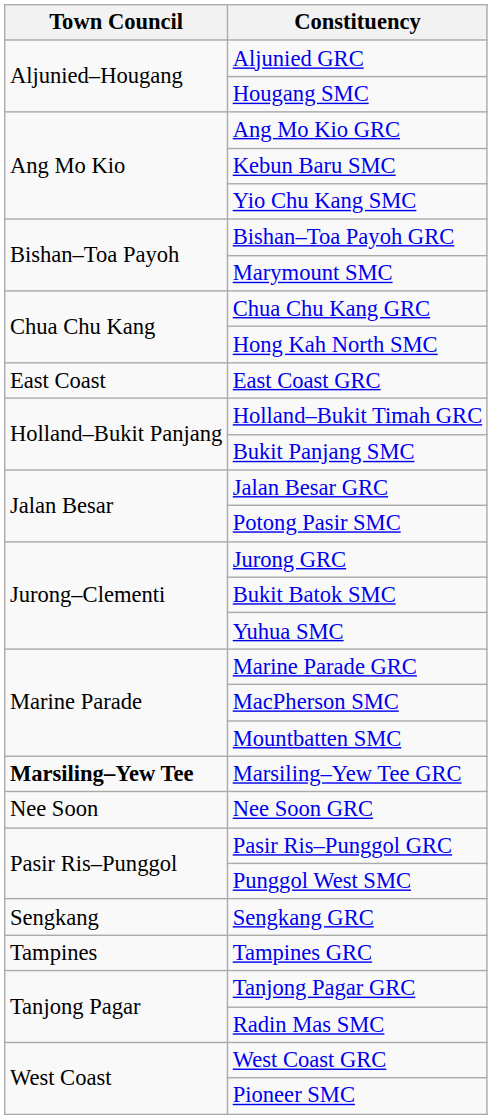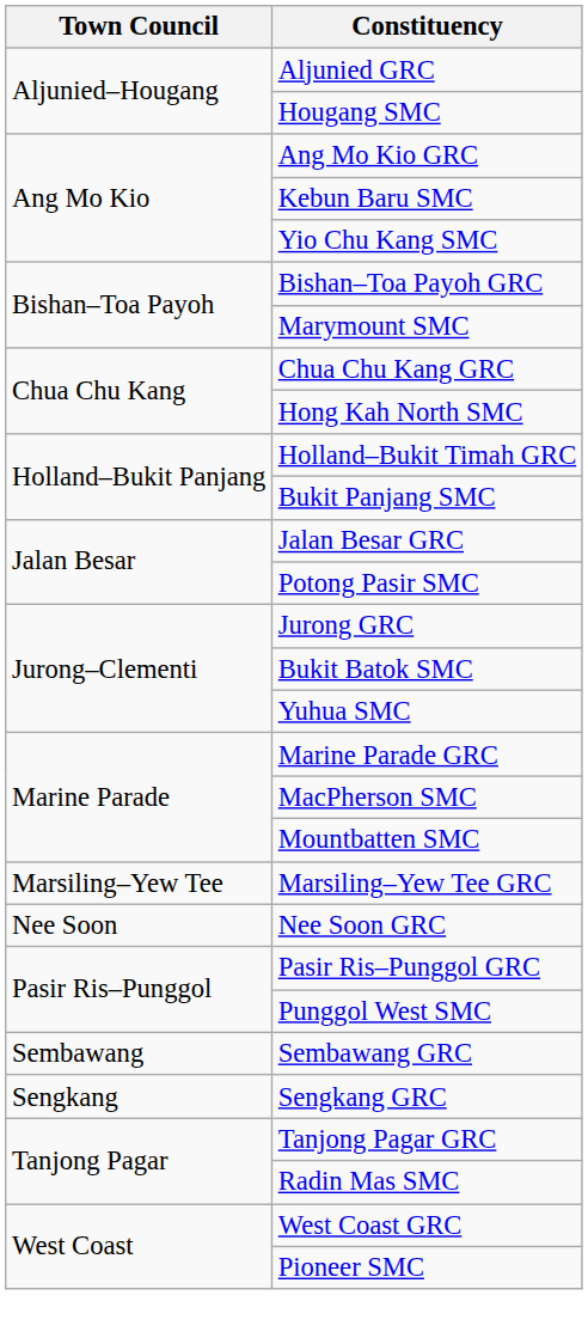- row: East Coast | East Coast GRC
Marsiling–Yew Tee GRC | Town Council: bold -> normal
+ row: Sembawang | Sembawang GRC
- row: Tampines | Tampines GRC
